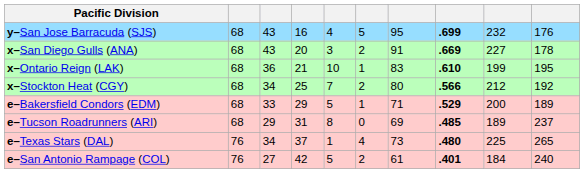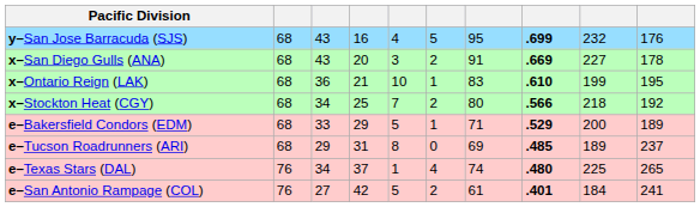x–Stockton Heat (CGY) | column 9: 212 -> 218
e–Texas Stars (DAL) | column 7: 73 -> 74
e–San Antonio Rampage (COL) | column 10: 240 -> 241
